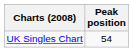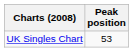UK Singles Chart | Peak position: 54 -> 53
